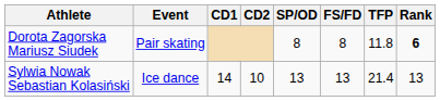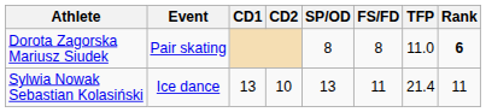Dorota Zagorska Mariusz Siudek | TFP: 11.8 -> 11.0
Sylwia Nowak Sebastian Kolasiński | CD1: 14 -> 13
Sylwia Nowak Sebastian Kolasiński | FS/FD: 13 -> 11
Sylwia Nowak Sebastian Kolasiński | Rank: 13 -> 11
